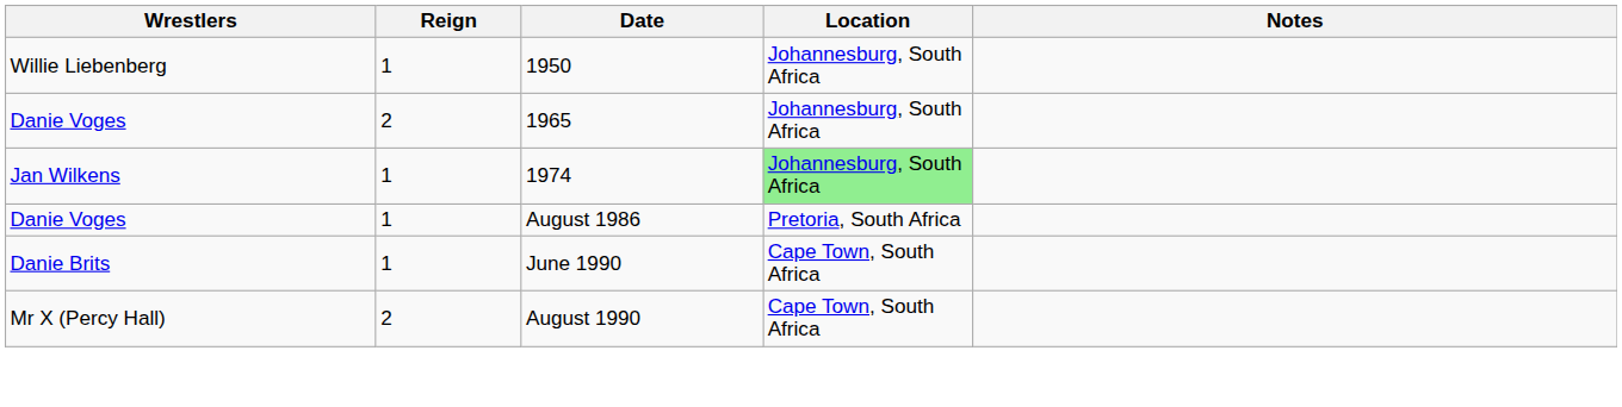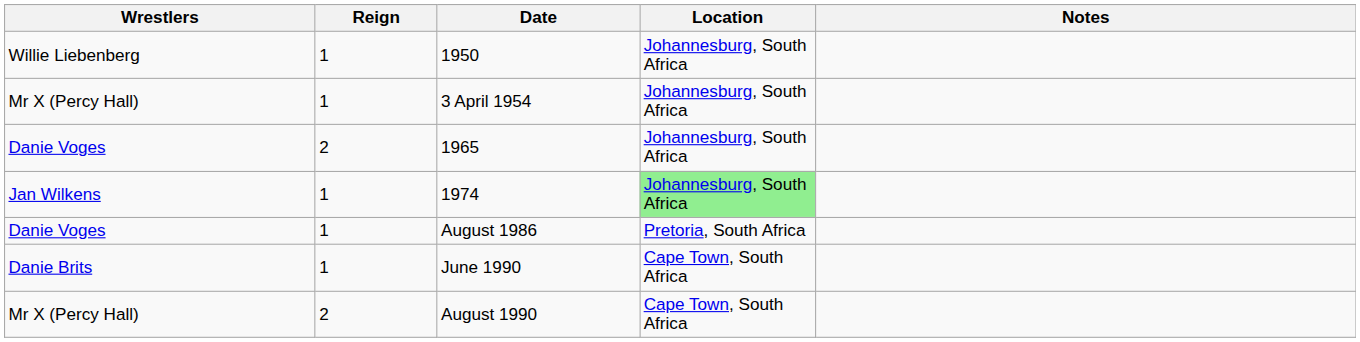+ row: Mr X (Percy Hall) | 1 | 3 April 1954 | Johannesburg, South Africa
